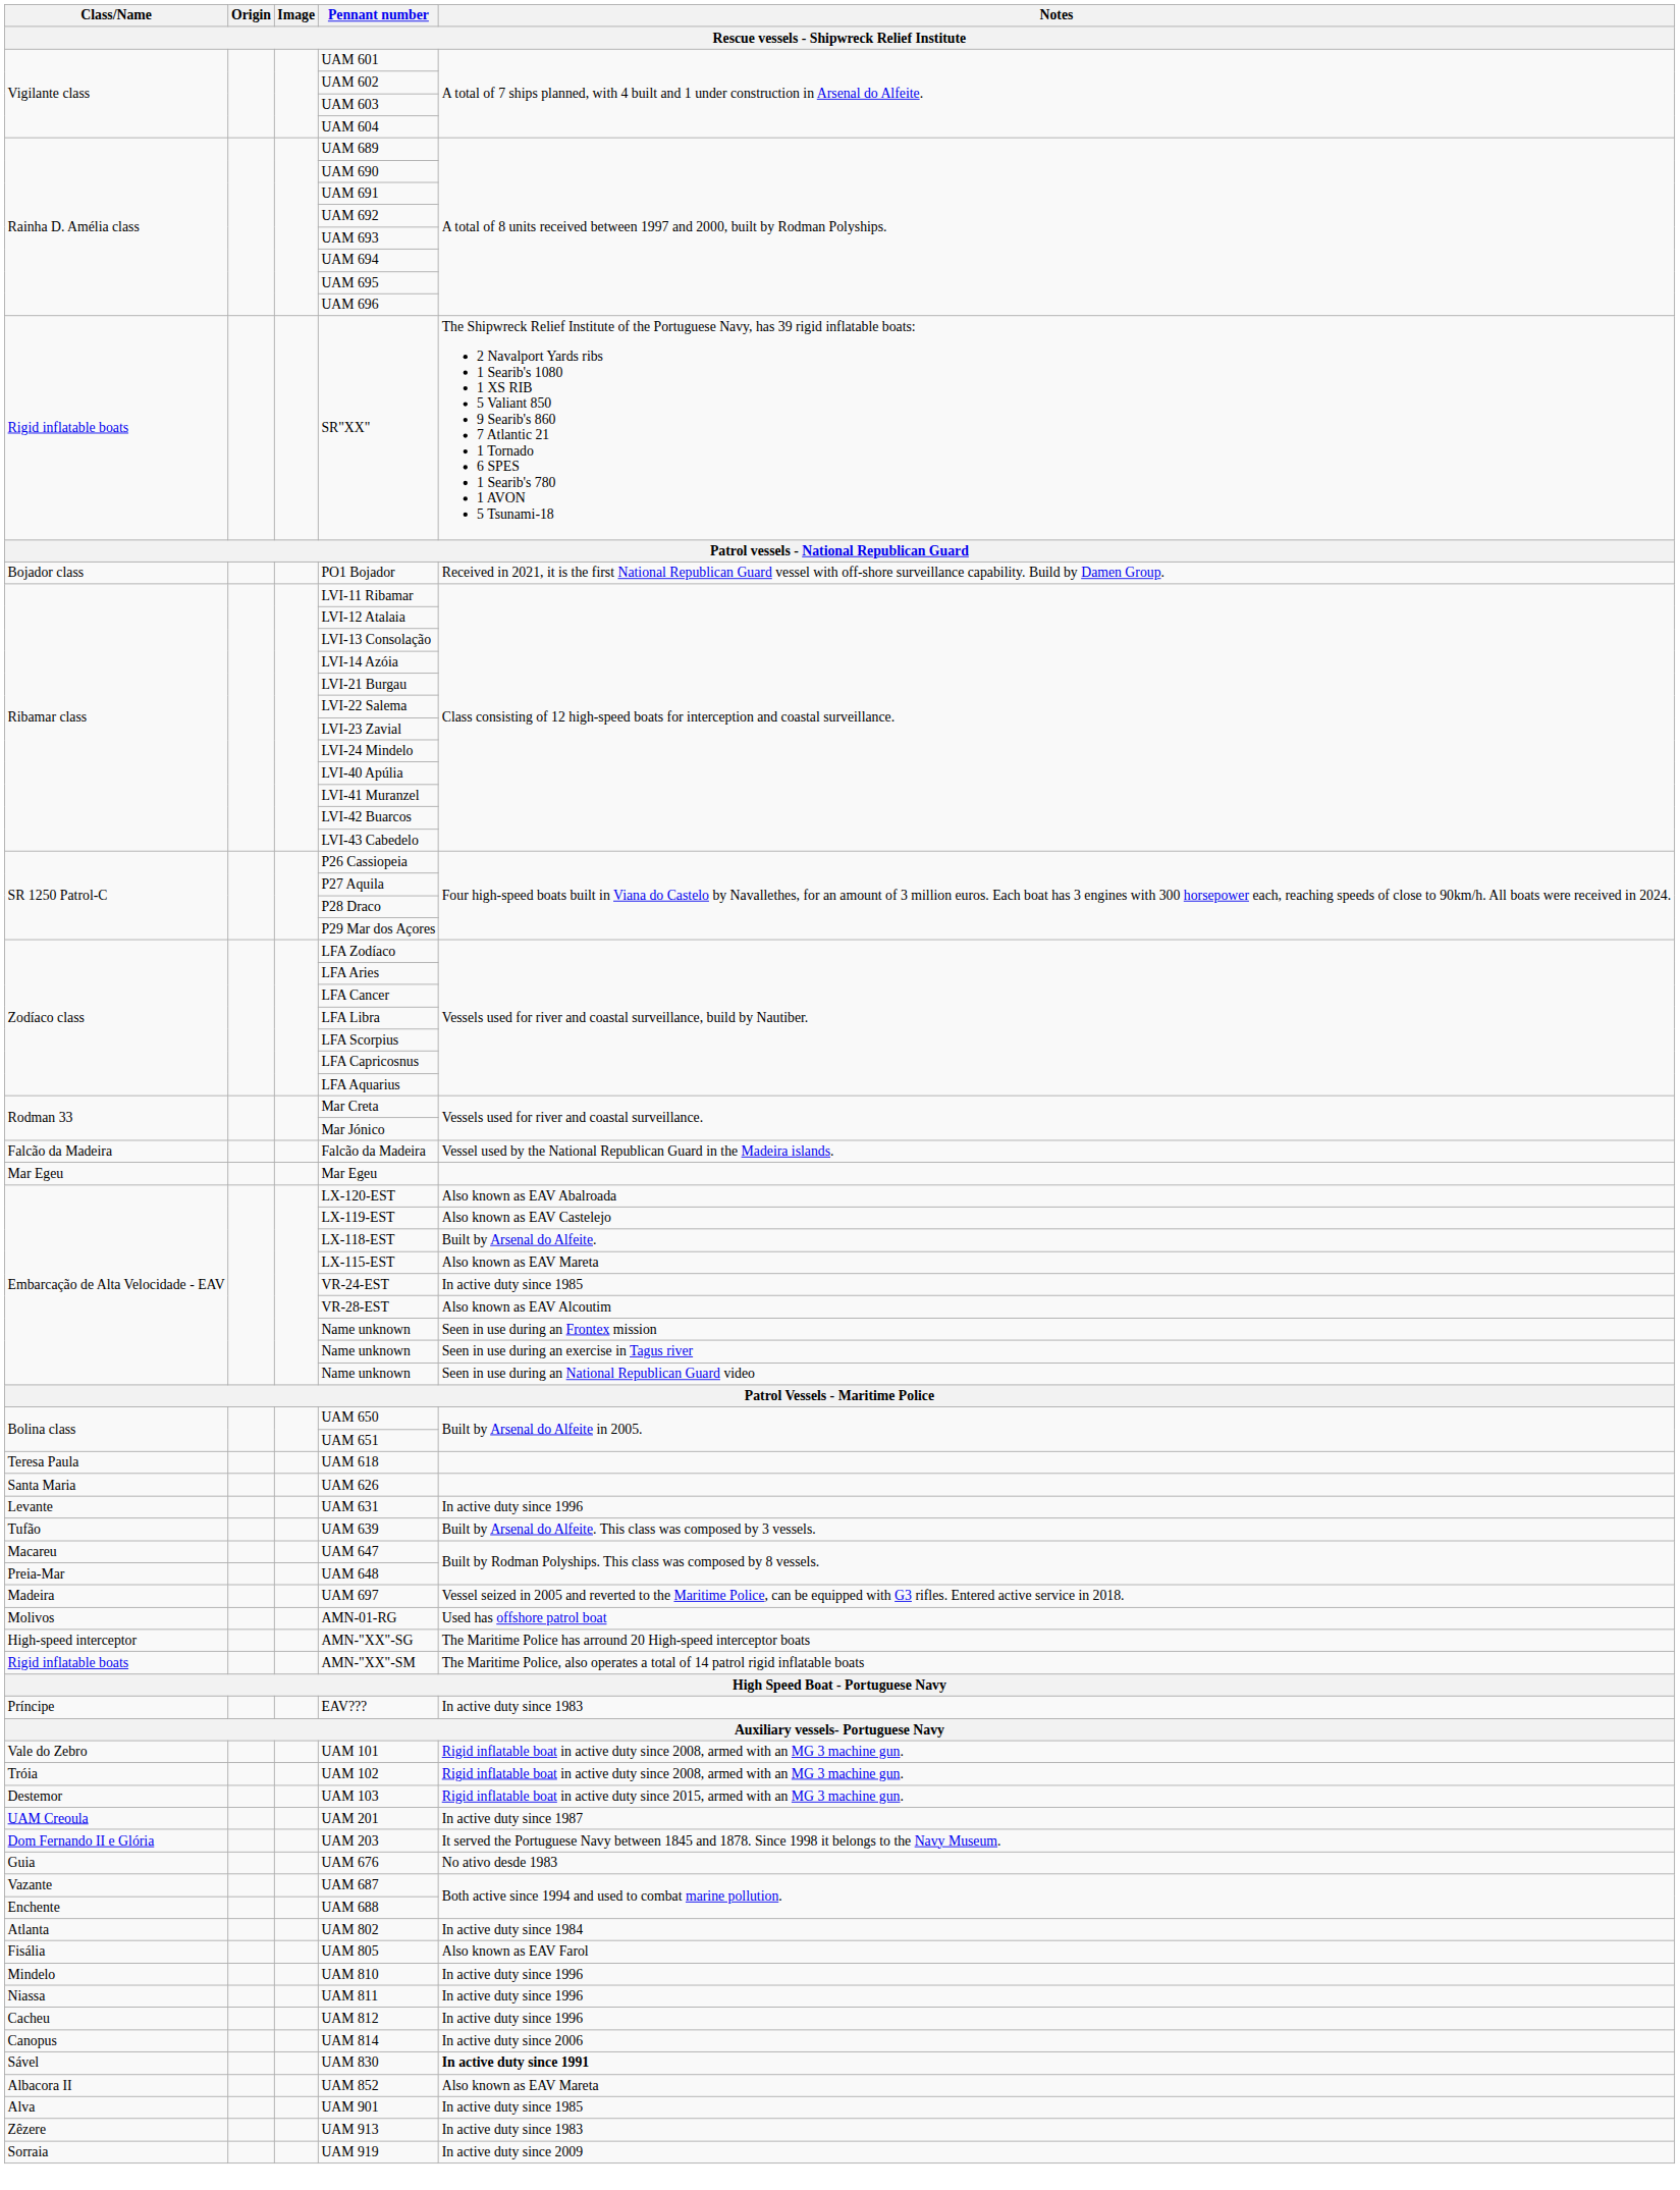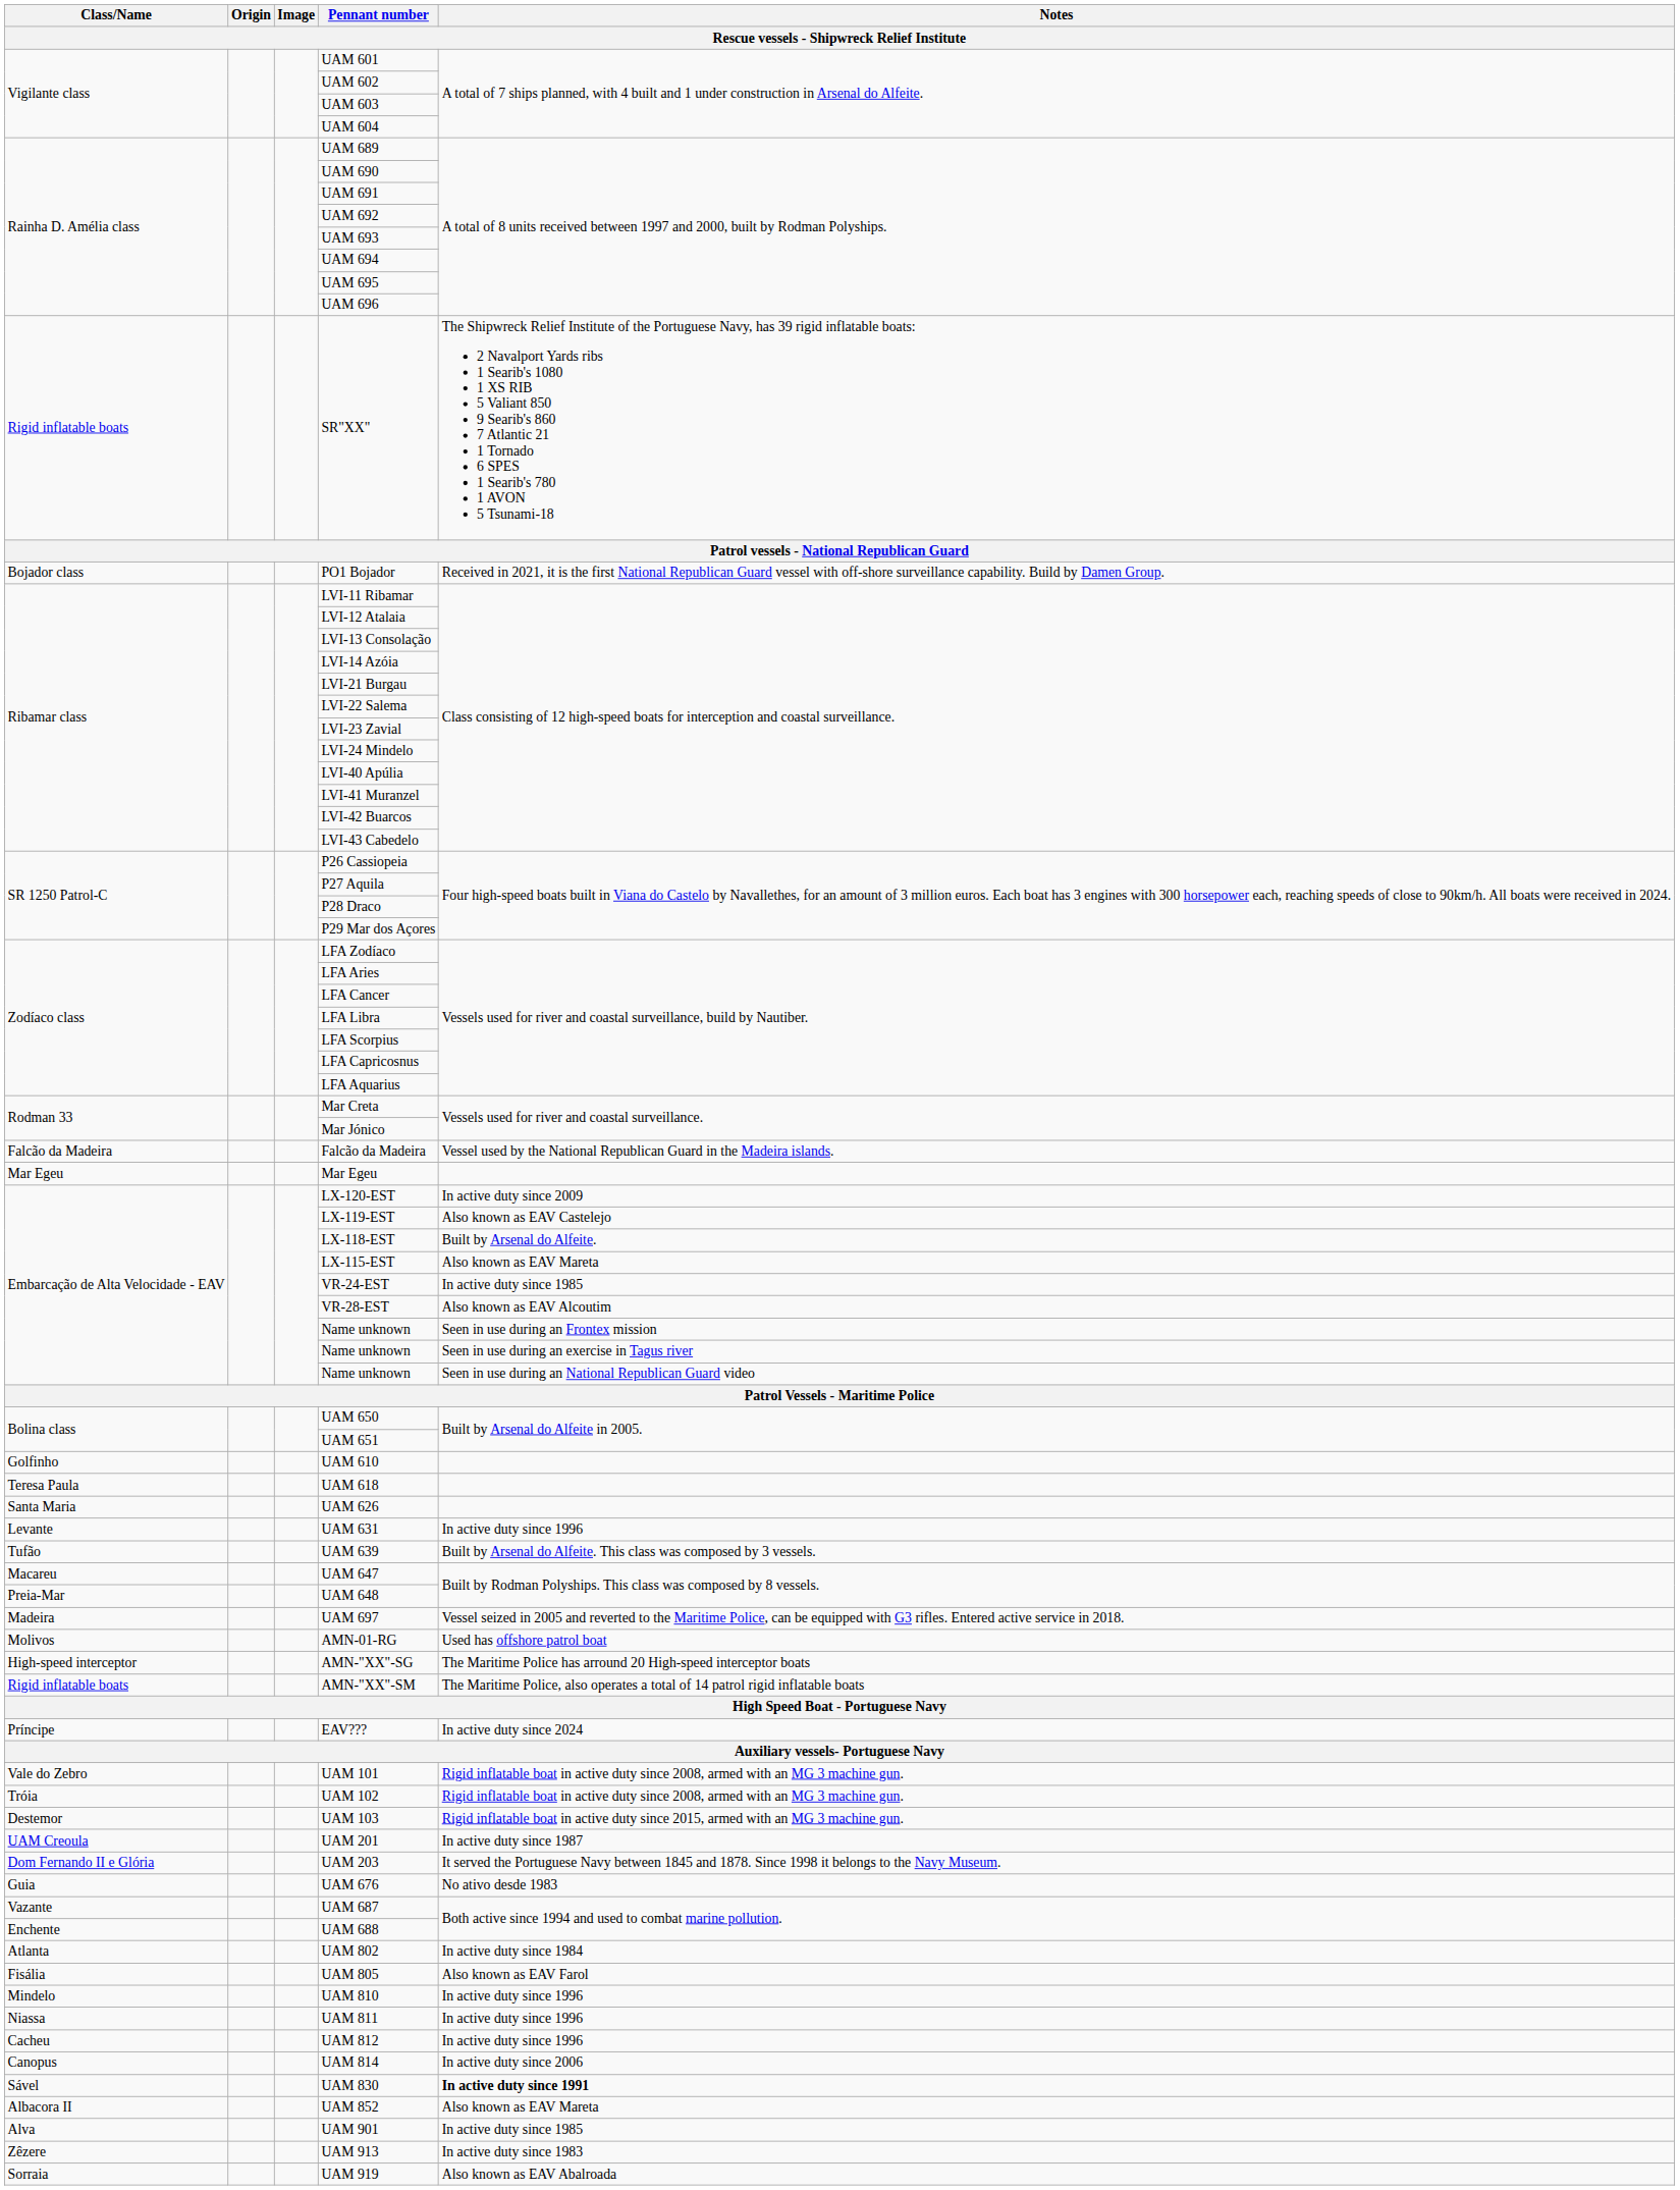LX-120-EST | Notes: Also known as EAV Abalroada -> In active duty since 2009
+ row: Golfinho | UAM 610
EAV??? | Notes: In active duty since 1983 -> In active duty since 2024
UAM 919 | Notes: In active duty since 2009 -> Also known as EAV Abalroada
